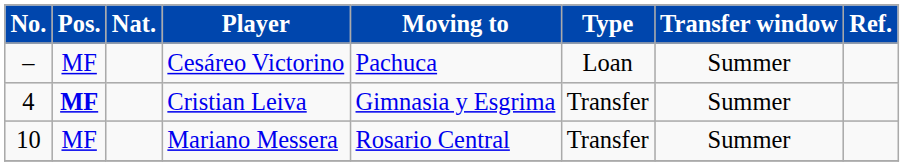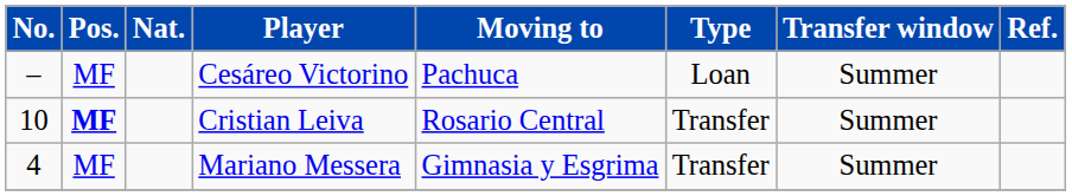Cristian Leiva | No.: 4 -> 10
Cristian Leiva | Moving to: Gimnasia y Esgrima -> Rosario Central
Mariano Messera | No.: 10 -> 4
Mariano Messera | Moving to: Rosario Central -> Gimnasia y Esgrima
